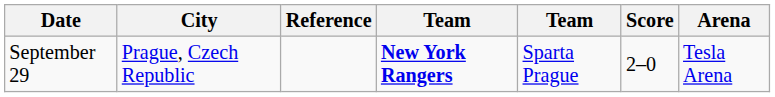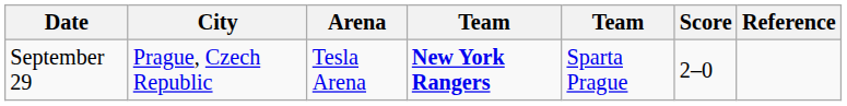columns swapped: Arena <-> Reference
